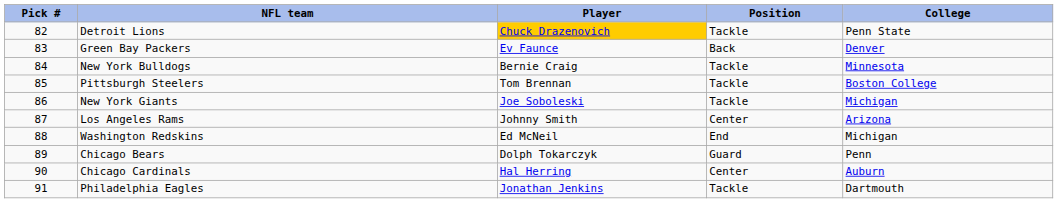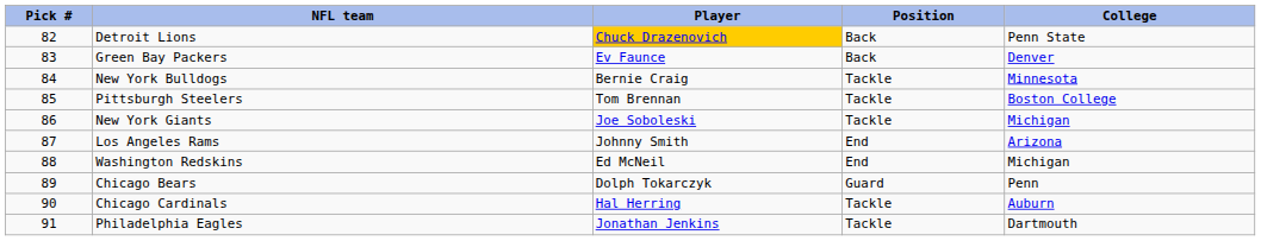Detroit Lions | Position: Tackle -> Back
Los Angeles Rams | Position: Center -> End
Chicago Cardinals | Position: Center -> Tackle
